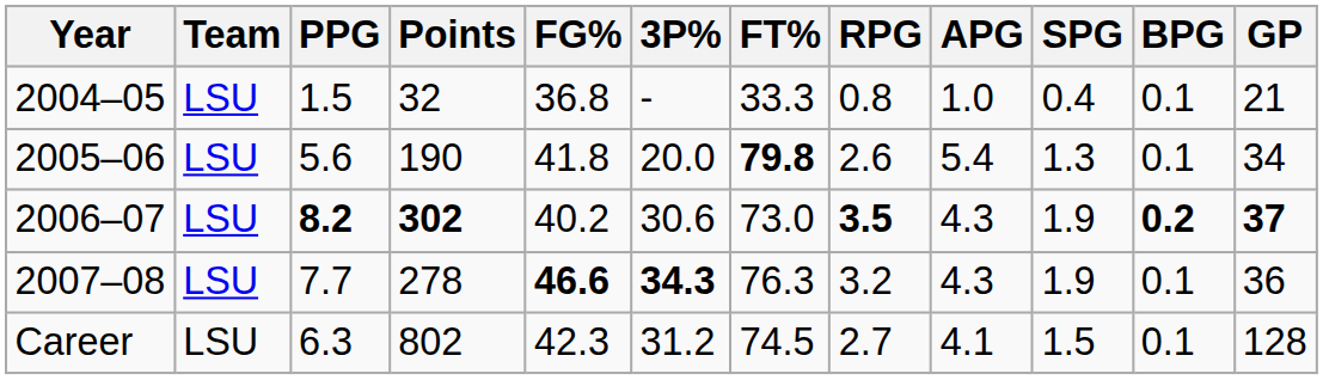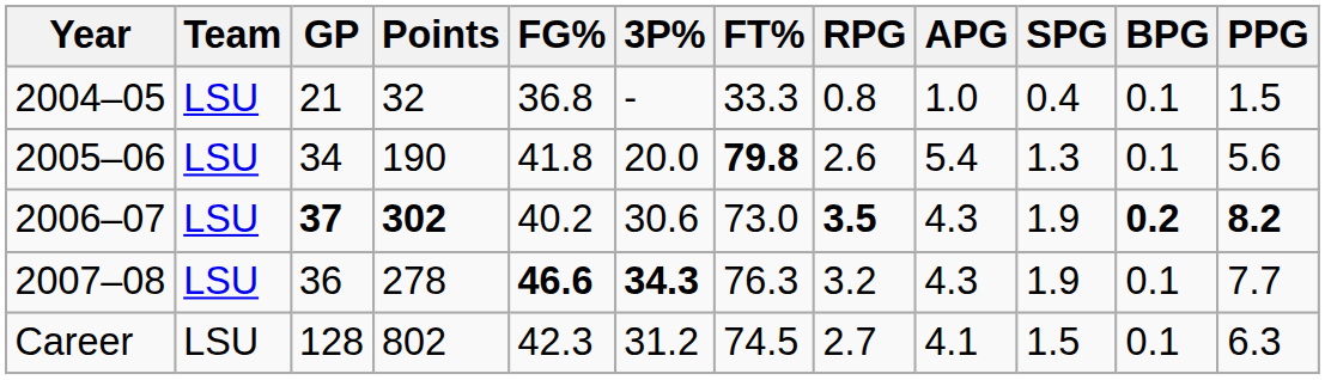columns swapped: GP <-> PPG
